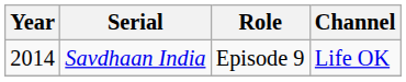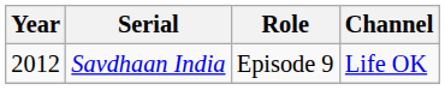Savdhaan India | Year: 2014 -> 2012
